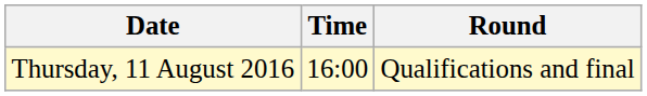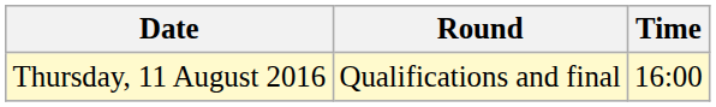columns swapped: Time <-> Round
